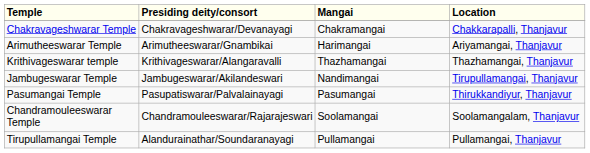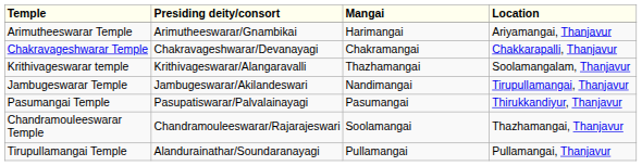rows swapped: Chakravageshwarar Temple <-> Arimutheeswarar Temple
Krithivageswarar temple | Location: Thazhamangai, Thanjavur -> Soolamangalam, Thanjavur
Chandramouleeswarar Temple | Location: Soolamangalam, Thanjavur -> Thazhamangai, Thanjavur
